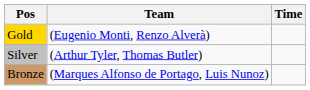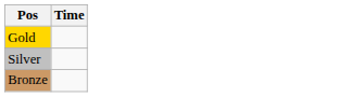- column: Team | (Eugenio Monti, Renzo Alverà) | (Arthur Tyler, Thomas Butler) | (Marques Alfonso de Portago, Luis Nunoz)
